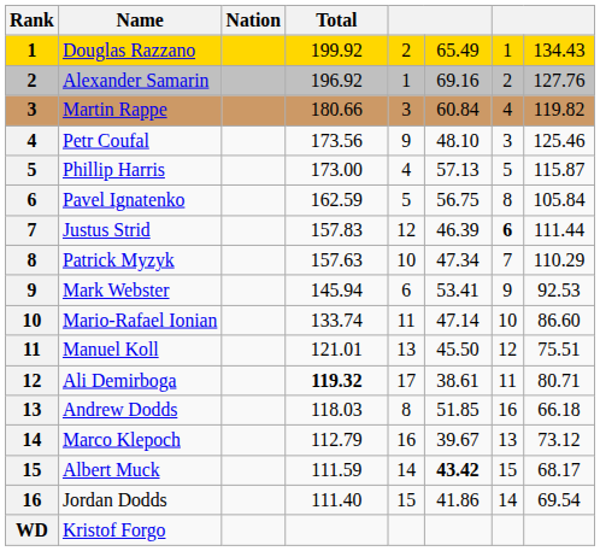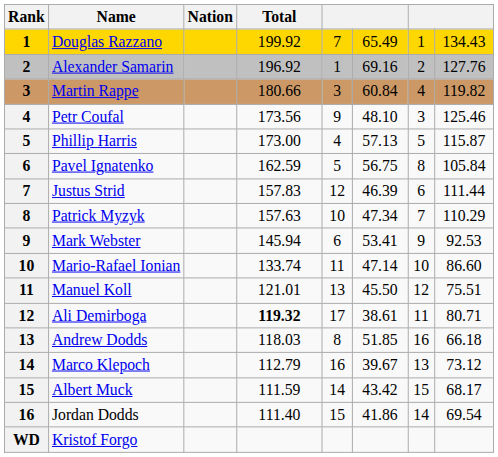Douglas Razzano | column 5: 2 -> 7
Justus Strid | column 7: bold -> normal
Albert Muck | column 6: bold -> normal
